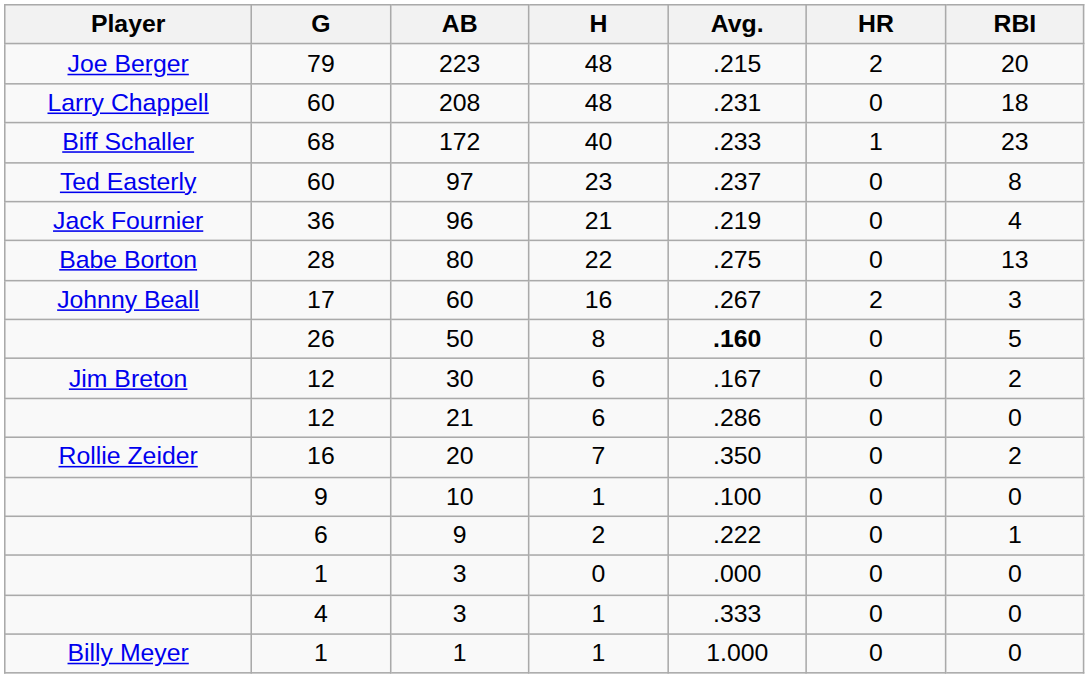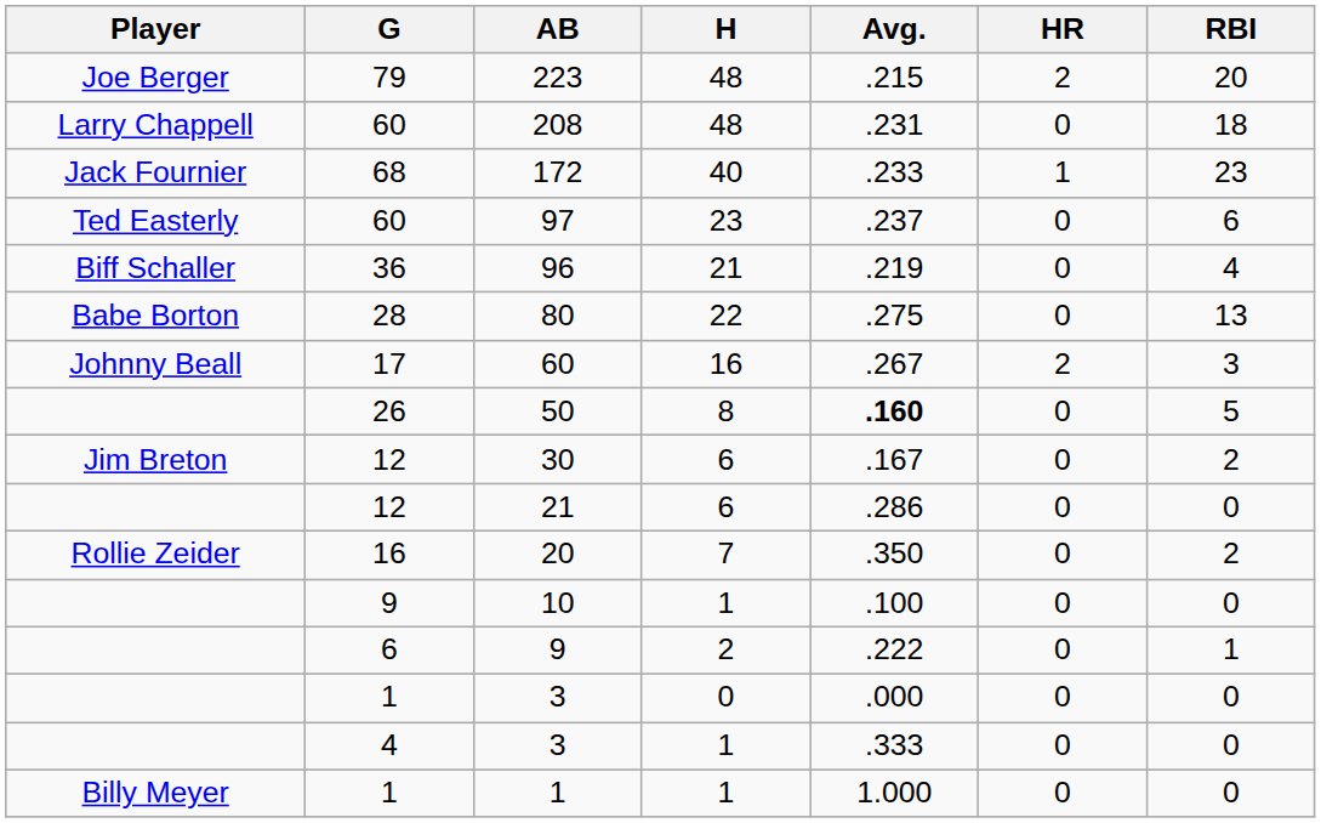172 | Player: Biff Schaller -> Jack Fournier
97 | RBI: 8 -> 6
96 | Player: Jack Fournier -> Biff Schaller
